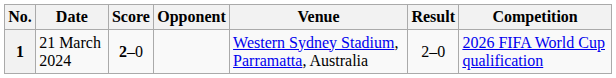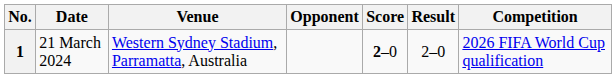columns swapped: Venue <-> Score
